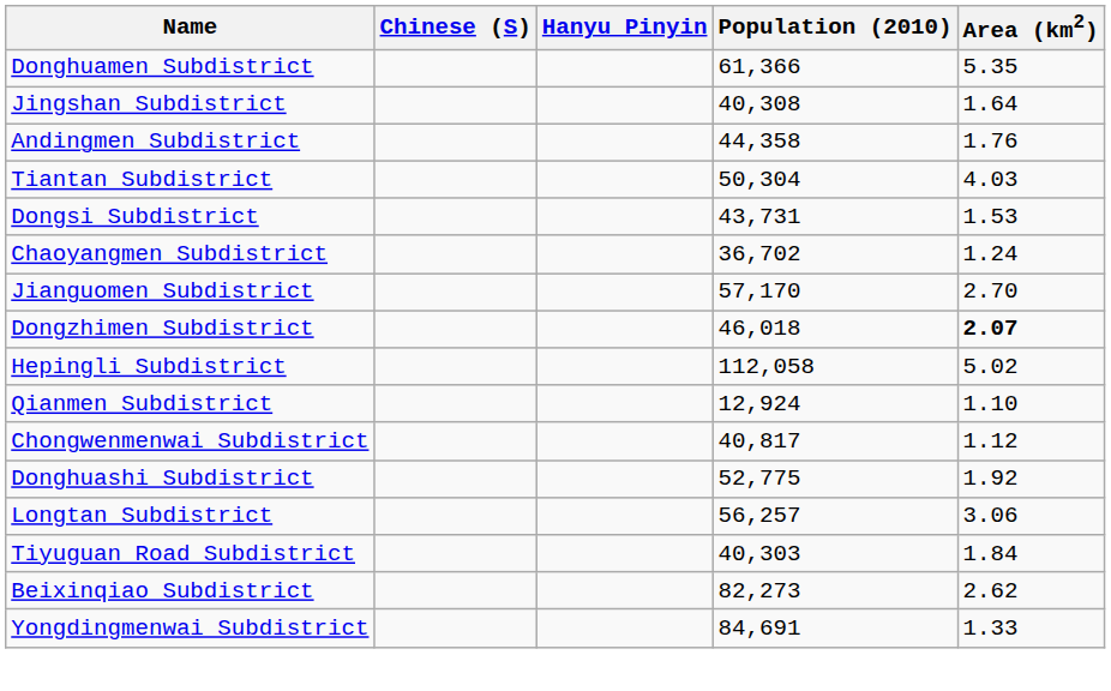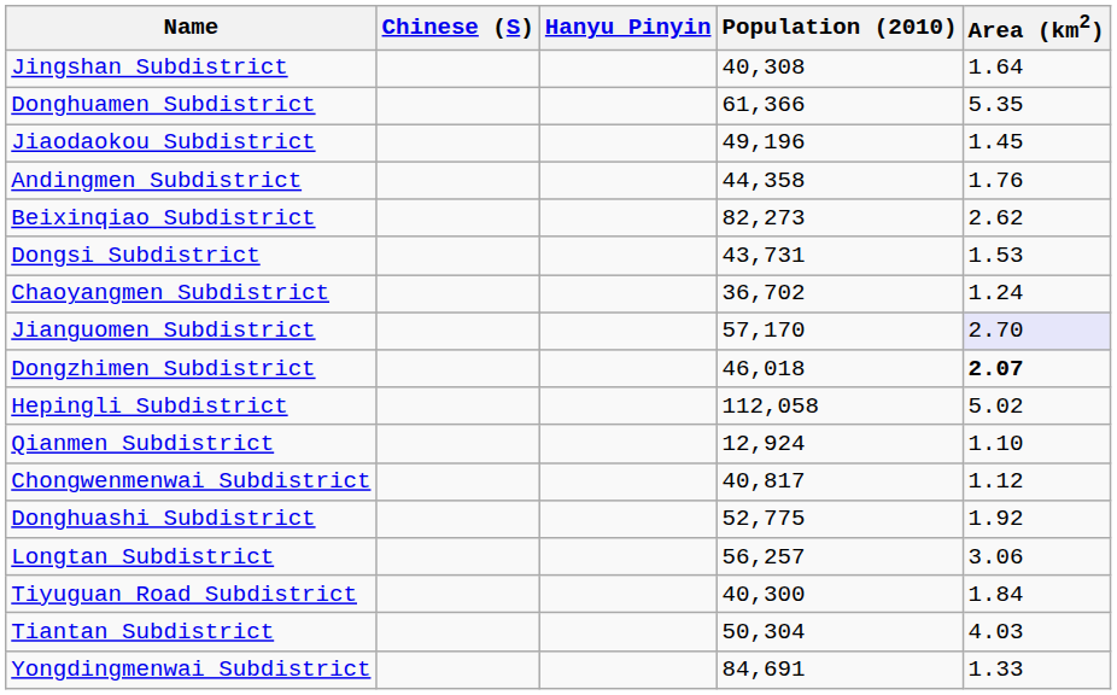rows swapped: Jingshan Subdistrict <-> Donghuamen Subdistrict
+ row: Jiaodaokou Subdistrict | 49,196 | 1.45
rows swapped: Beixinqiao Subdistrict <-> Tiantan Subdistrict
Jianguomen Subdistrict | Area (km2): no background -> lavender background
Tiyuguan Road Subdistrict | Population (2010): 40,303 -> 40,300
